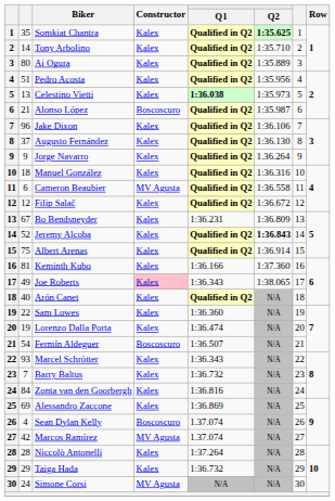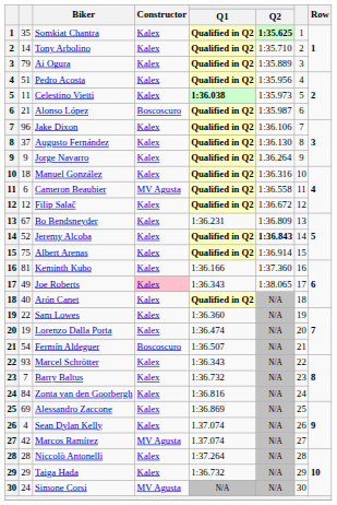Ai Ogura | column 2: 80 -> 79
Celestino Vietti | column 2: 13 -> 11
Sean Dylan Kelly | Constructor: Boscoscuro -> Kalex
